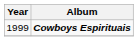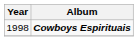Cowboys Espirituais | Year: 1999 -> 1998
